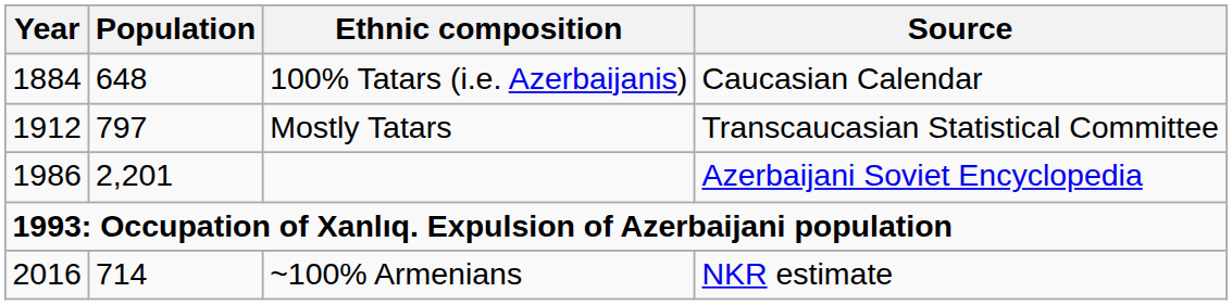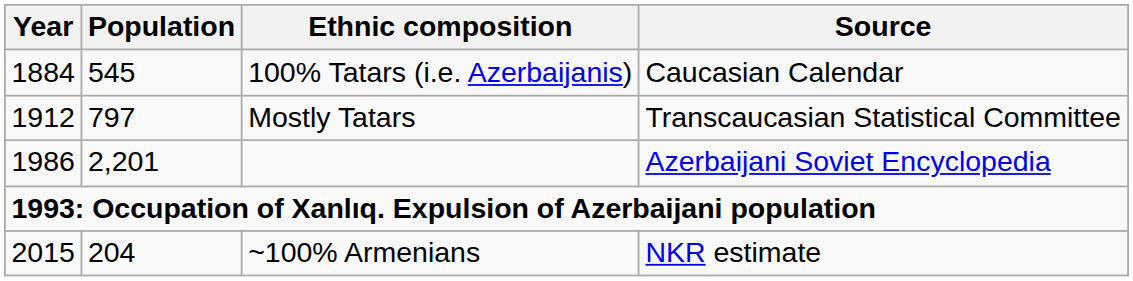100% Tatars (i.e. Azerbaijanis) | Population: 648 -> 545
~100% Armenians | Year: 2016 -> 2015
~100% Armenians | Population: 714 -> 204
